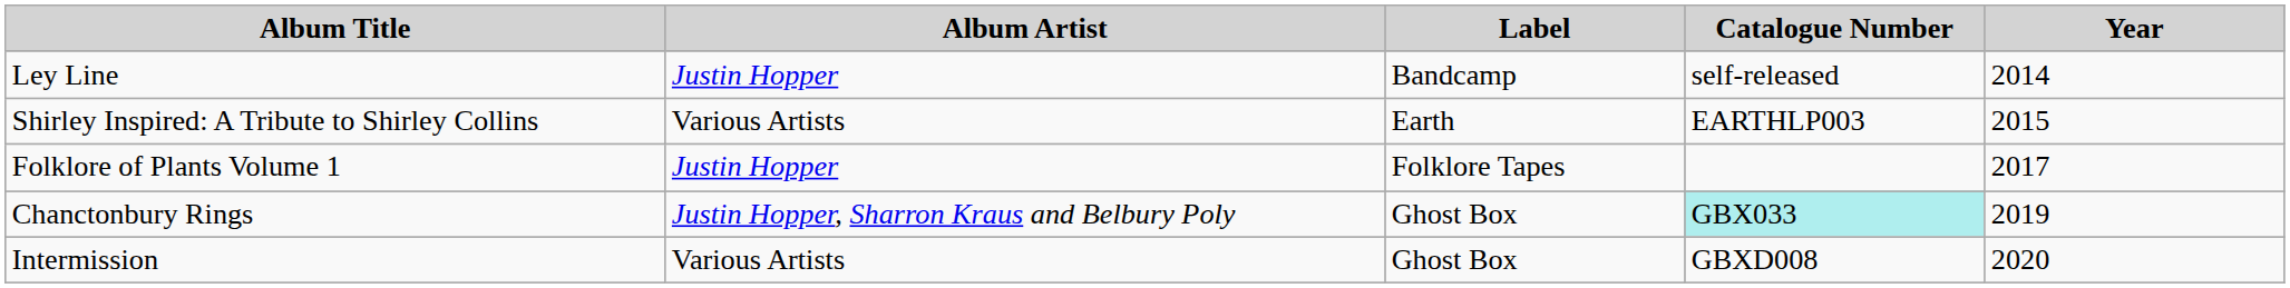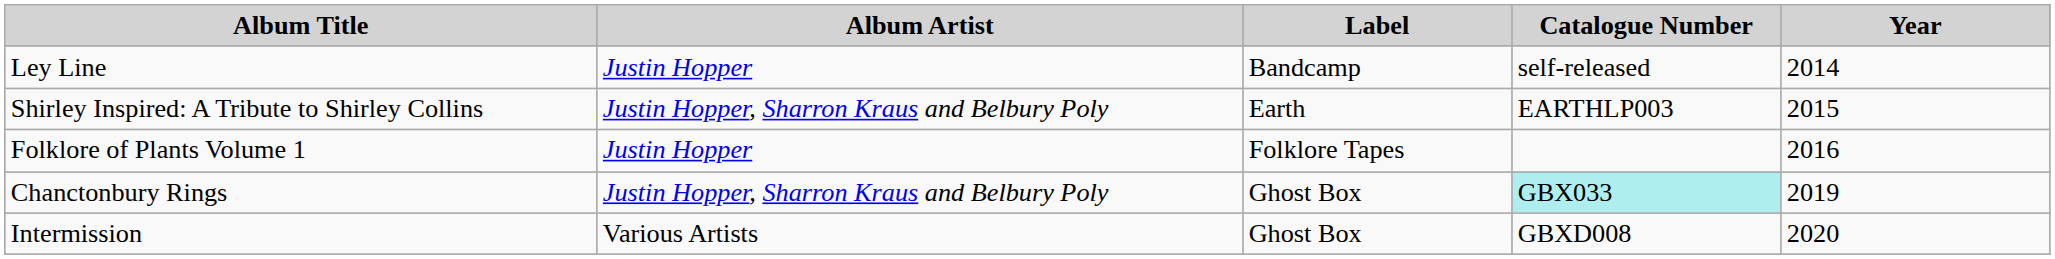Shirley Inspired: A Tribute to Shirley Collins | Album Artist: Various Artists -> Justin Hopper, Sharron Kraus and Belbury Poly
Folklore of Plants Volume 1 | Year: 2017 -> 2016
